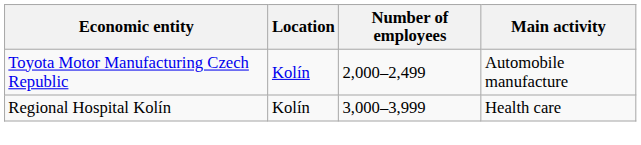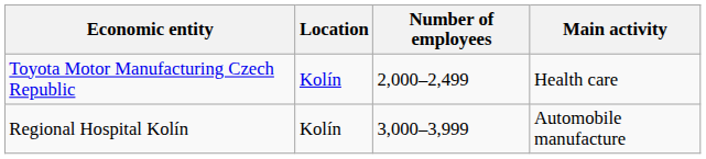Toyota Motor Manufacturing Czech Republic | Main activity: Automobile manufacture -> Health care
Regional Hospital Kolín | Main activity: Health care -> Automobile manufacture
